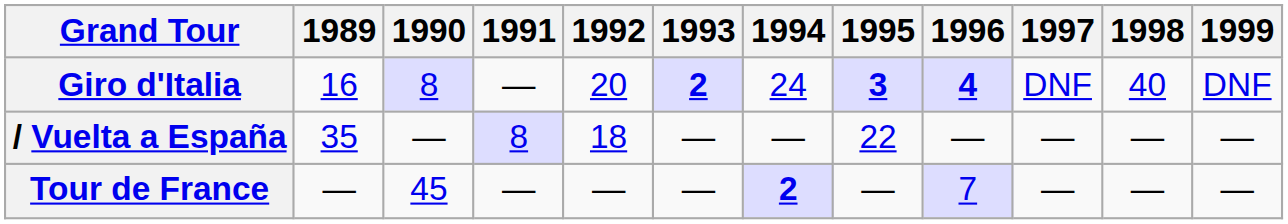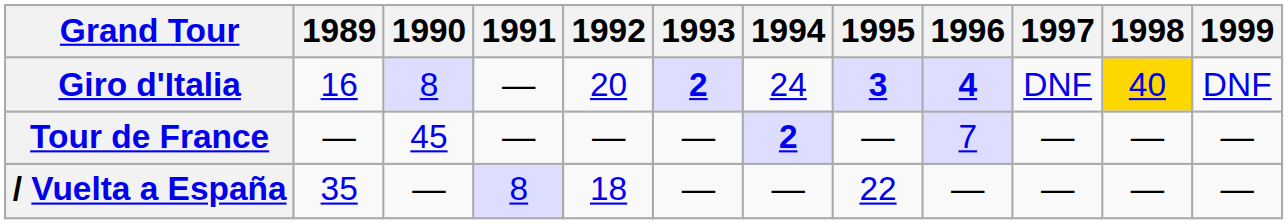Giro d'Italia | 1998: no background -> gold background
rows swapped: Tour de France <-> / Vuelta a España
